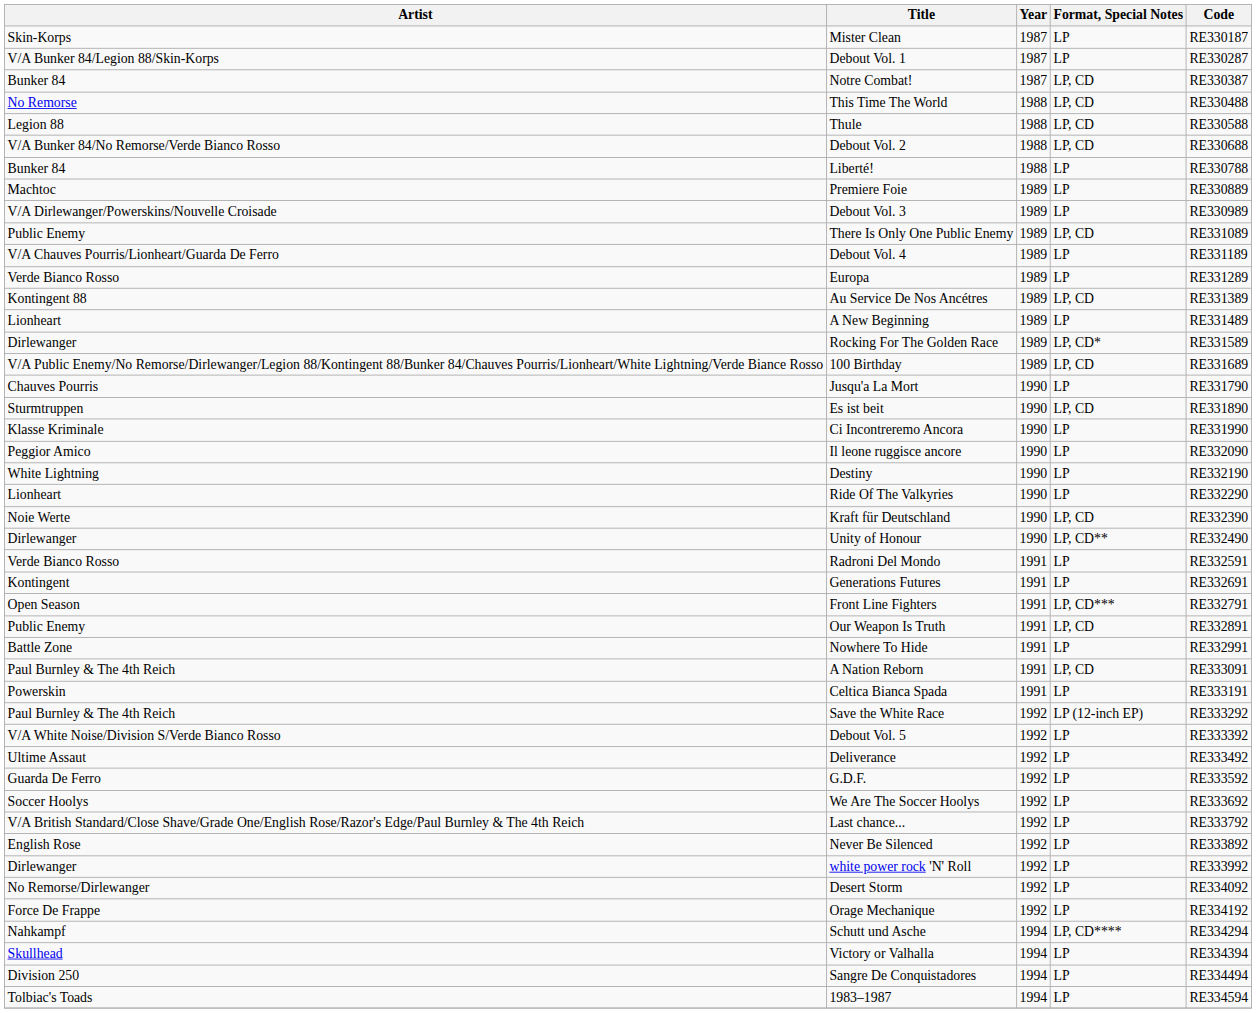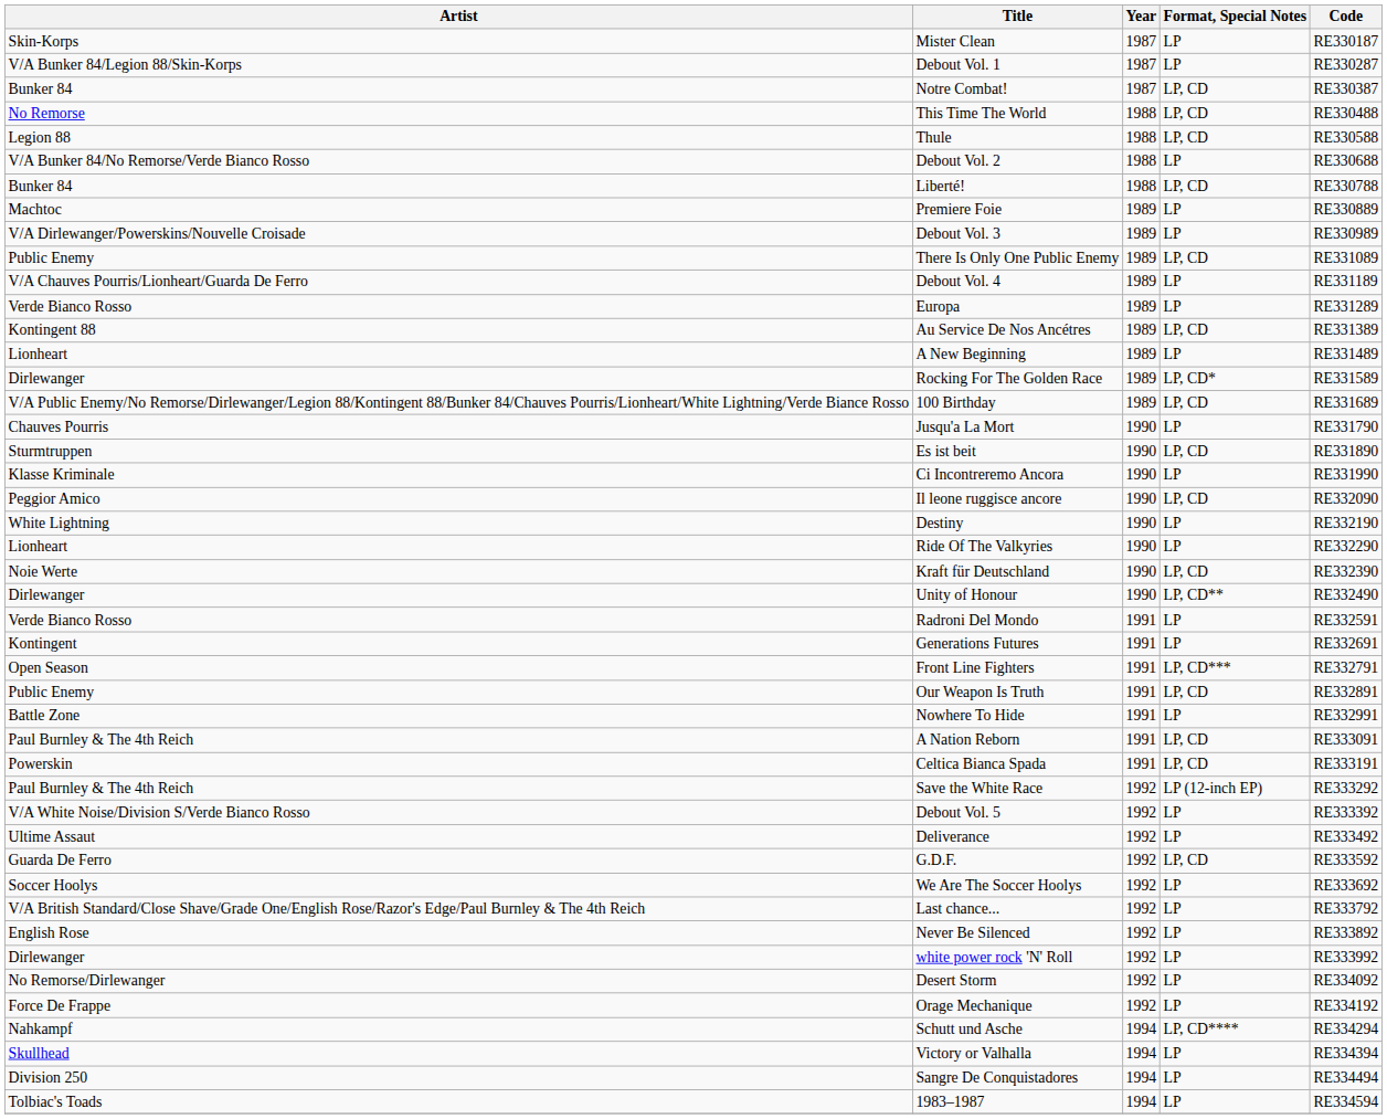Debout Vol. 2 | Format, Special Notes: LP, CD -> LP
Liberté! | Format, Special Notes: LP -> LP, CD
Il leone ruggisce ancore | Format, Special Notes: LP -> LP, CD
Celtica Bianca Spada | Format, Special Notes: LP -> LP, CD
G.D.F. | Format, Special Notes: LP -> LP, CD
